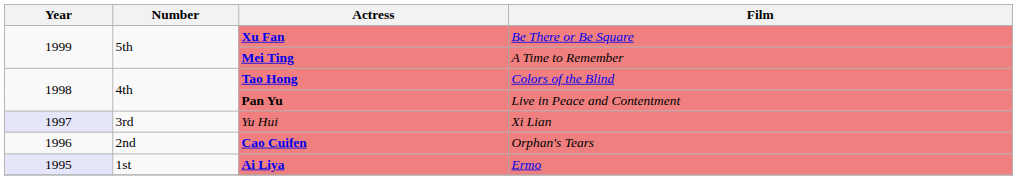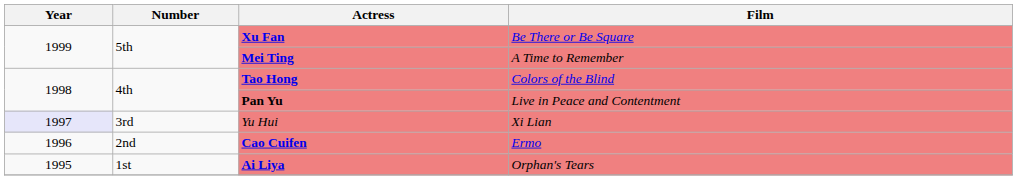Cao Cuifen | Film: Orphan's Tears -> Ermo
Ai Liya | Year: lavender background -> no background
Ai Liya | Film: Ermo -> Orphan's Tears
